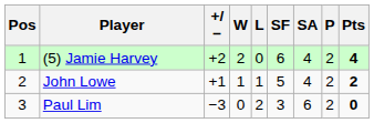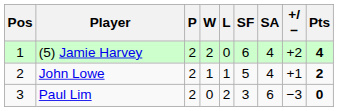columns swapped: P <-> +/−
